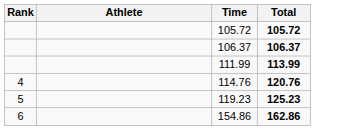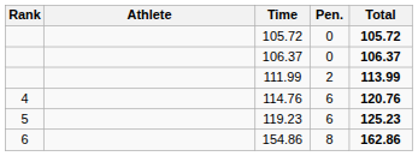+ column: Pen. | 0 | 0 | 2 | 6 | 6 | 8
